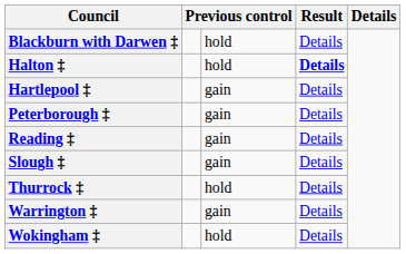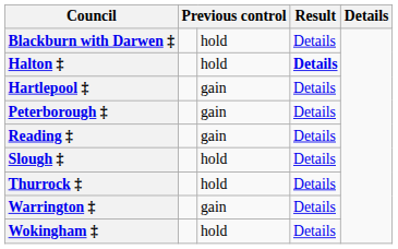Slough ‡ | column 3: gain -> hold
